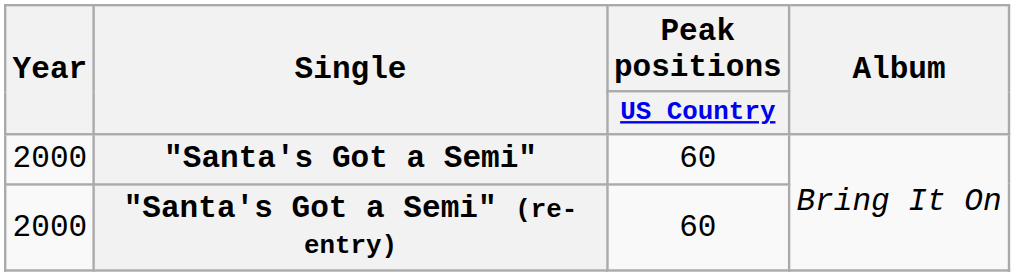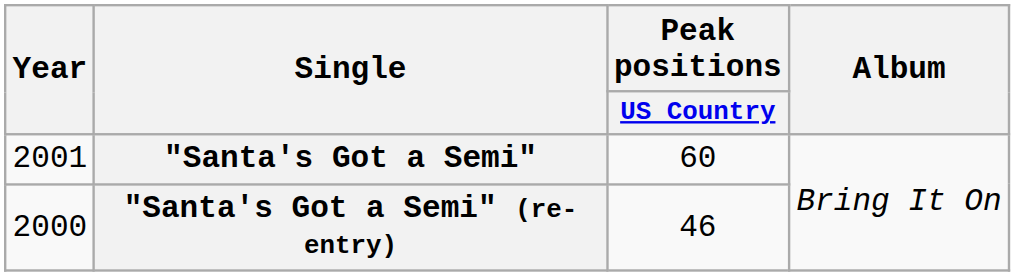"Santa's Got a Semi" | Year: 2000 -> 2001
"Santa's Got a Semi" (re-entry) | Peak positions / US Country: 60 -> 46
